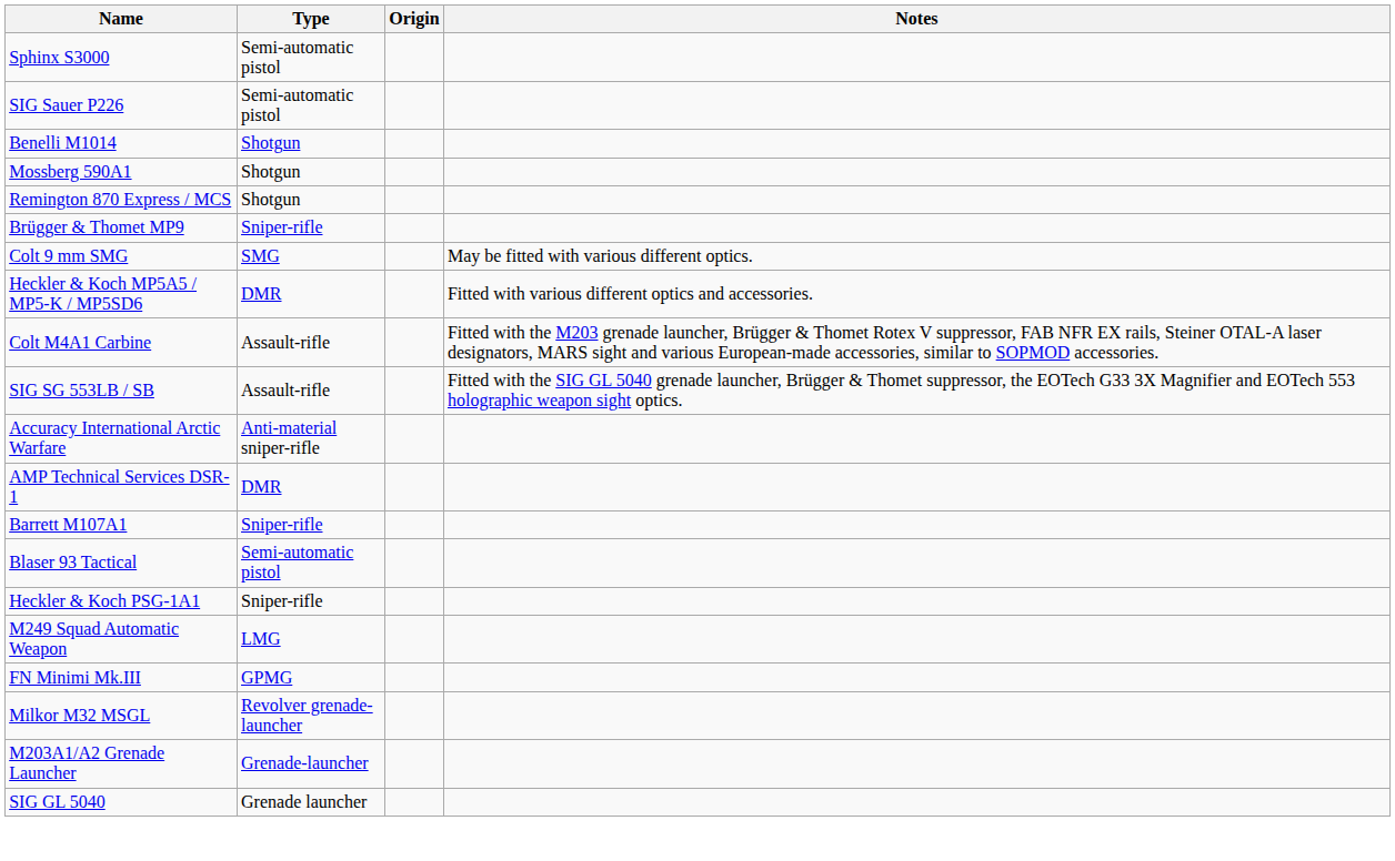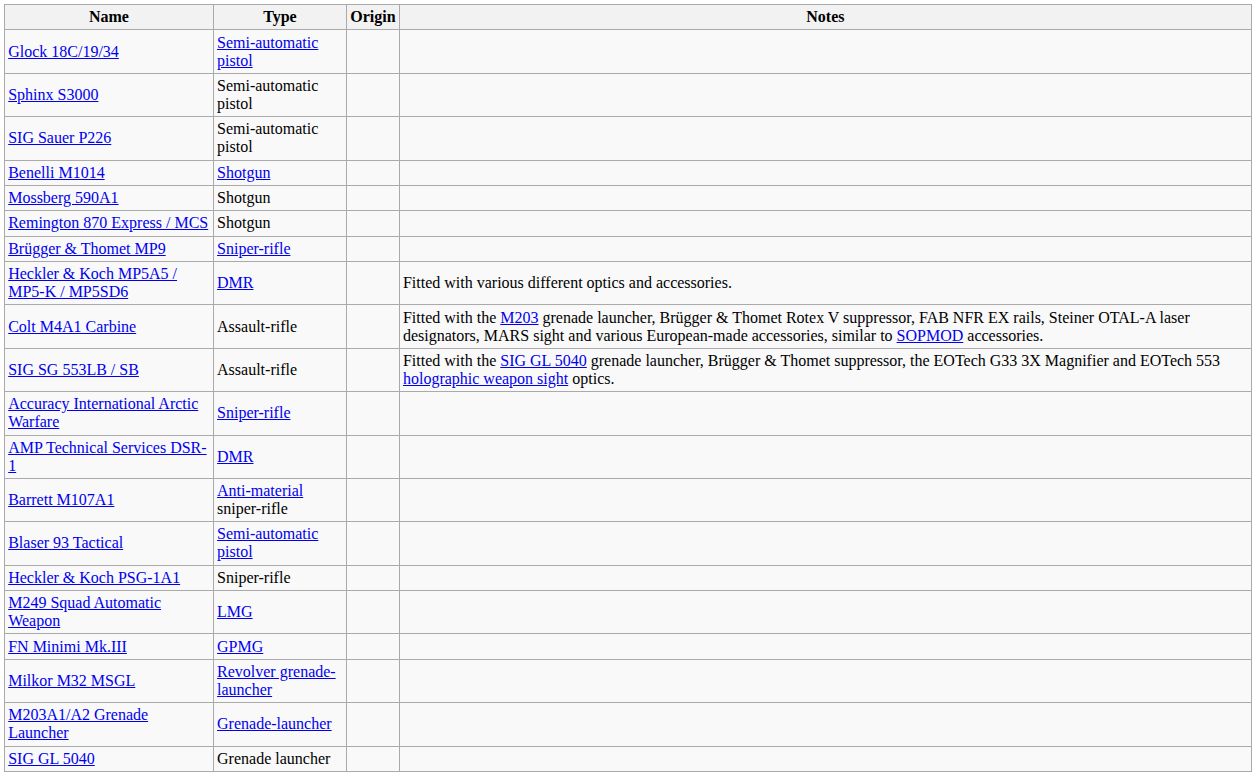+ row: Glock 18C/19/34 | Semi-automatic pistol
- row: Colt 9 mm SMG | SMG | May be fitted with various different optics.
Accuracy International Arctic Warfare | Type: Anti-material sniper-rifle -> Sniper-rifle
Barrett M107A1 | Type: Sniper-rifle -> Anti-material sniper-rifle
